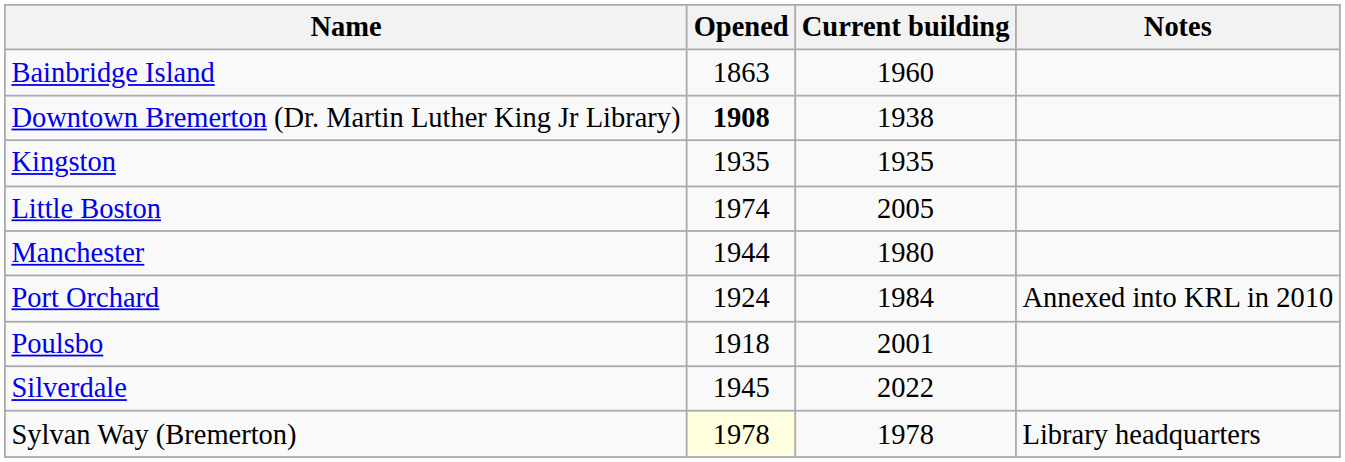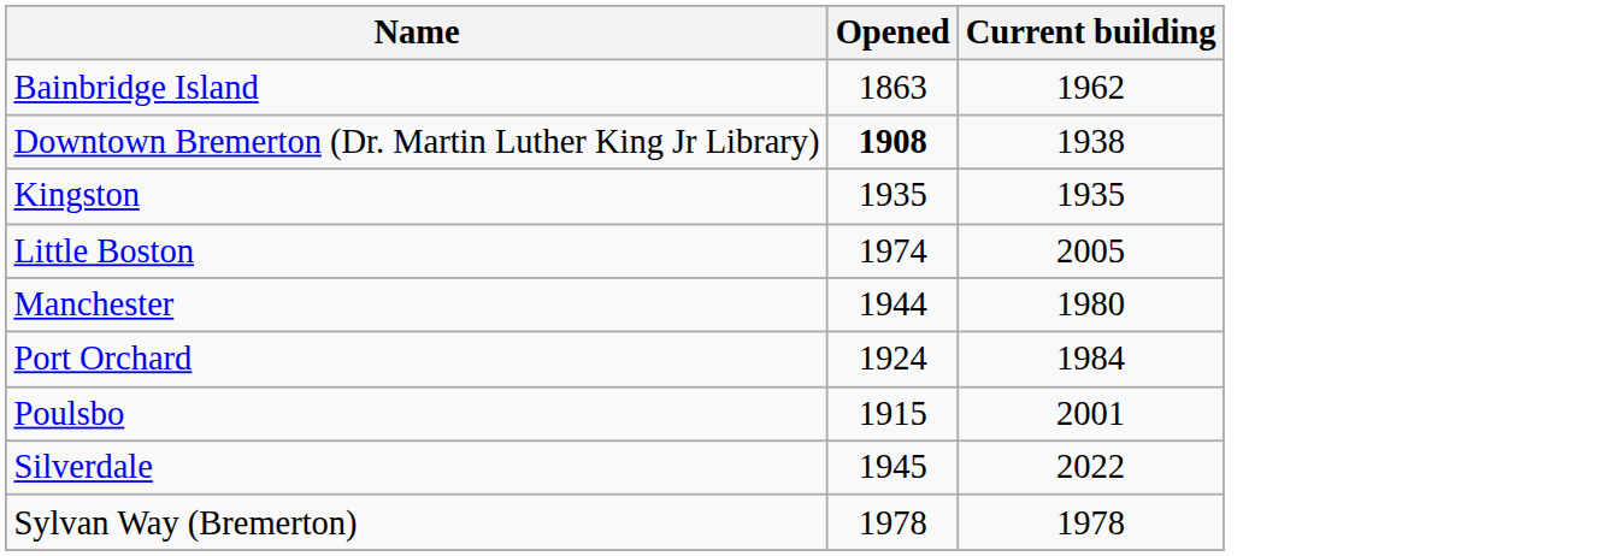- column: Notes | Annexed into KRL in 2010 | Library headquarters
Bainbridge Island | Current building: 1960 -> 1962
Poulsbo | Opened: 1918 -> 1915
Sylvan Way (Bremerton) | Opened: lightyellow background -> no background
